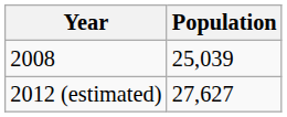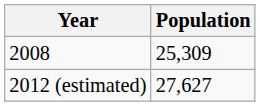2008 | Population: 25,039 -> 25,309
